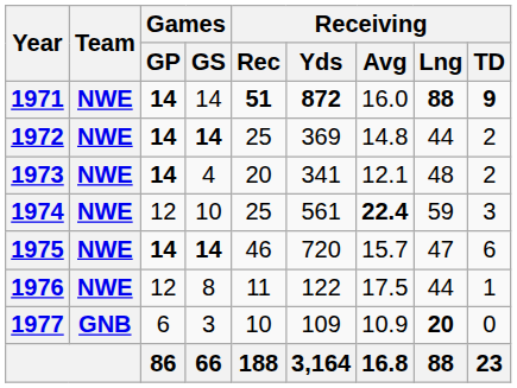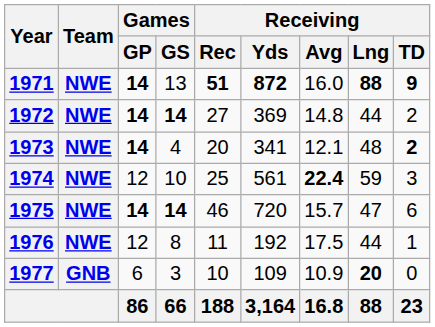1971 | Games / GS: 14 -> 13
1972 | Receiving / Rec: 25 -> 27
1973 | Receiving / TD: normal -> bold
1976 | Receiving / Yds: 122 -> 192
